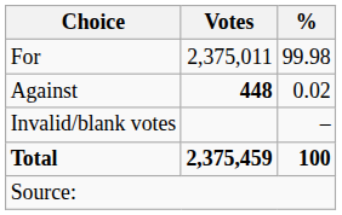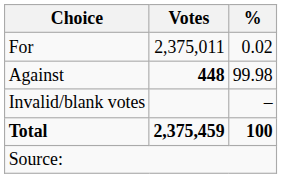For | %: 99.98 -> 0.02
Against | %: 0.02 -> 99.98
